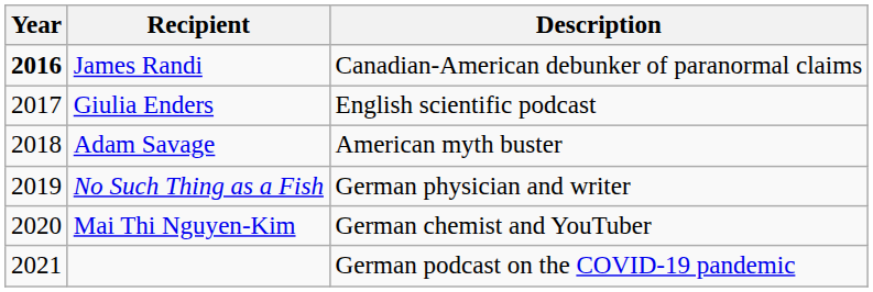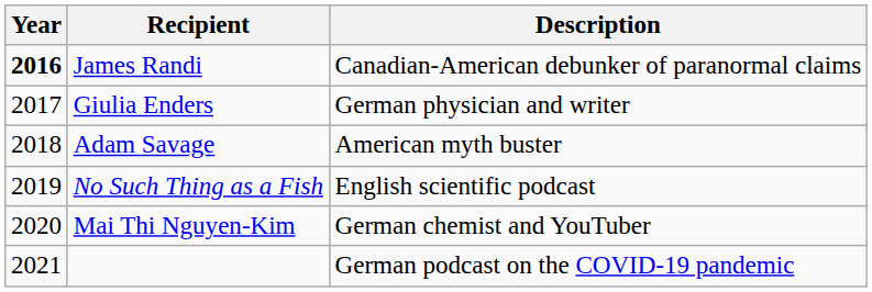Giulia Enders | Description: English scientific podcast -> German physician and writer
No Such Thing as a Fish | Description: German physician and writer -> English scientific podcast
